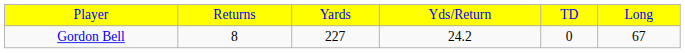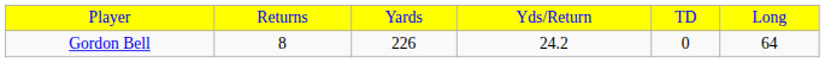Gordon Bell | column 3: 227 -> 226
Gordon Bell | column 6: 67 -> 64
